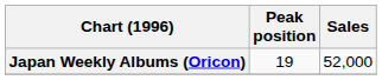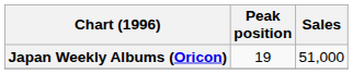Japan Weekly Albums (Oricon) | Sales: 52,000 -> 51,000
